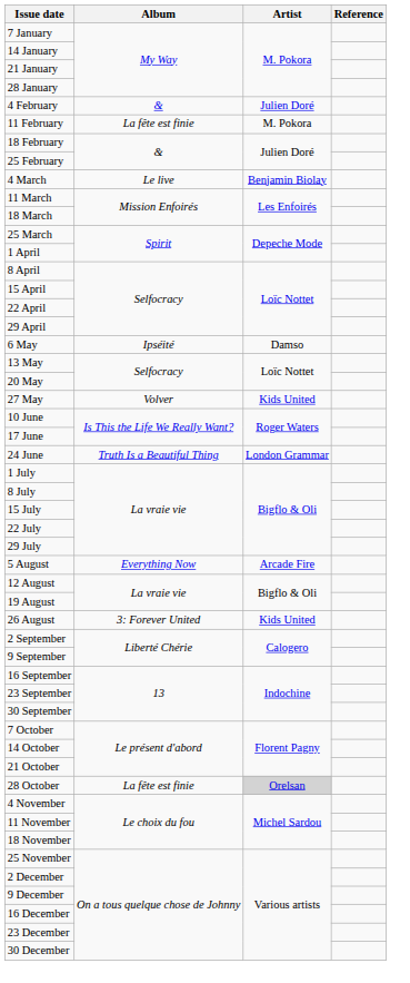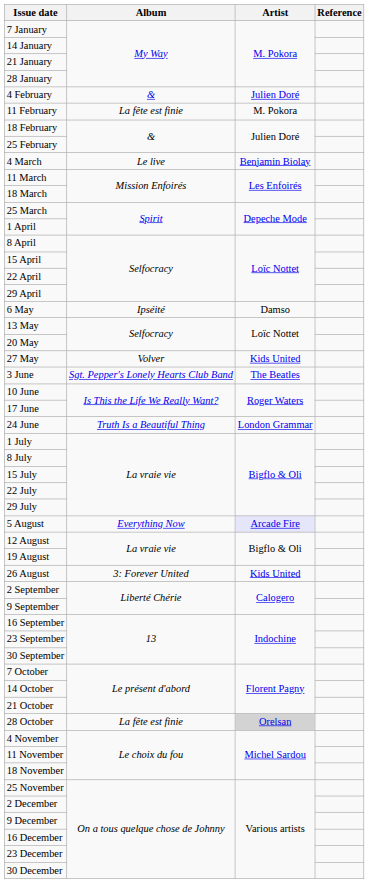+ row: 3 June | Sgt. Pepper's Lonely Hearts Club Band | The Beatles
5 August | Artist: no background -> lavender background
